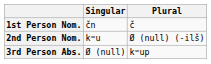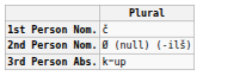- column: Singular | čn | kʷu | Ø (null)
